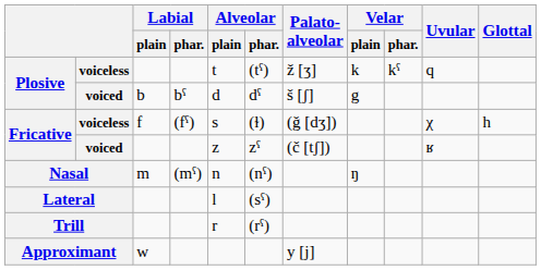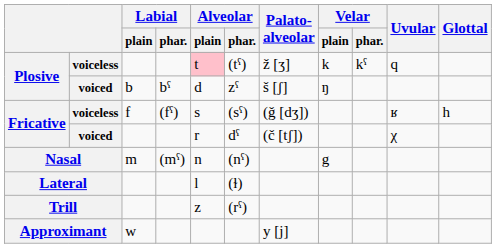Plosive / voiceless | Alveolar / plain: no background -> pink background
Plosive / voiced | Alveolar / phar.: dˤ -> zˤ
Plosive / voiced | Velar / plain: g -> ŋ
Fricative / voiceless | Alveolar / phar.: (ɫ) -> (sˤ)
Fricative / voiceless | Uvular: χ -> ʁ
Fricative / voiced | Alveolar / plain: z -> r
Fricative / voiced | Alveolar / phar.: zˤ -> dˤ
Fricative / voiced | Uvular: ʁ -> χ
Nasal | Velar / plain: ŋ -> g
Lateral | Alveolar / phar.: (sˤ) -> (ɫ)
Trill | Alveolar / plain: r -> z
